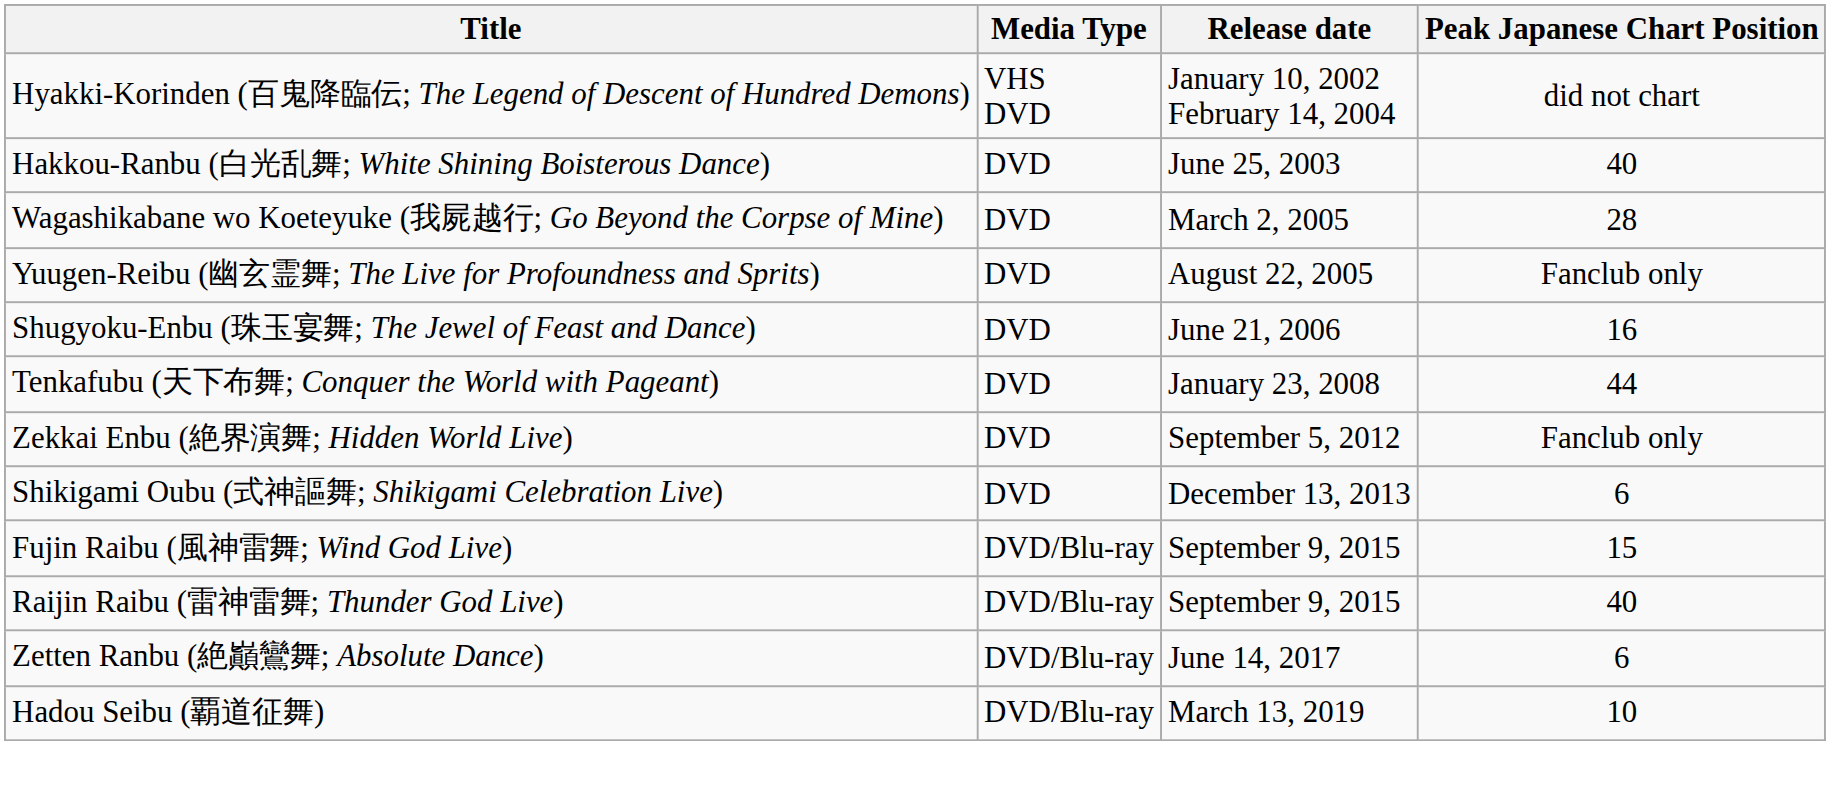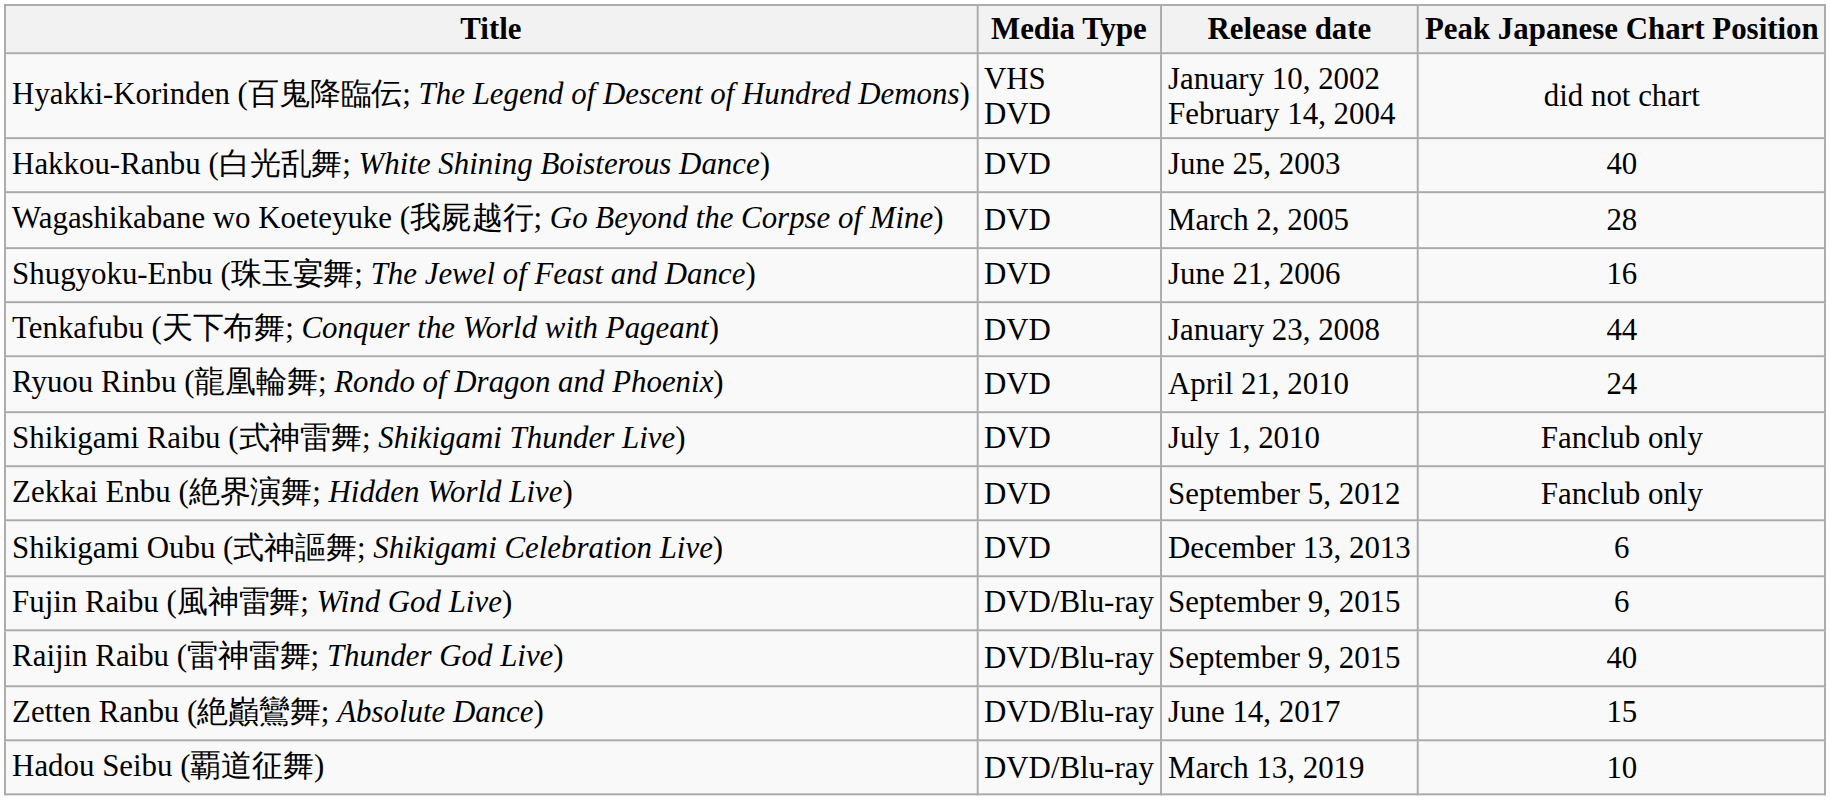- row: Yuugen-Reibu (幽玄霊舞; The Live for Profoundness and Sprits) | DVD | August 22, 2005 | Fanclub only
+ row: Ryuou Rinbu (龍凰輪舞; Rondo of Dragon and Phoenix) | DVD | April 21, 2010 | 24
+ row: Shikigami Raibu (式神雷舞; Shikigami Thunder Live) | DVD | July 1, 2010 | Fanclub only
Fujin Raibu (風神雷舞; Wind God Live) | Peak Japanese Chart Position: 15 -> 6
Zetten Ranbu (絶巓鸞舞; Absolute Dance) | Peak Japanese Chart Position: 6 -> 15
